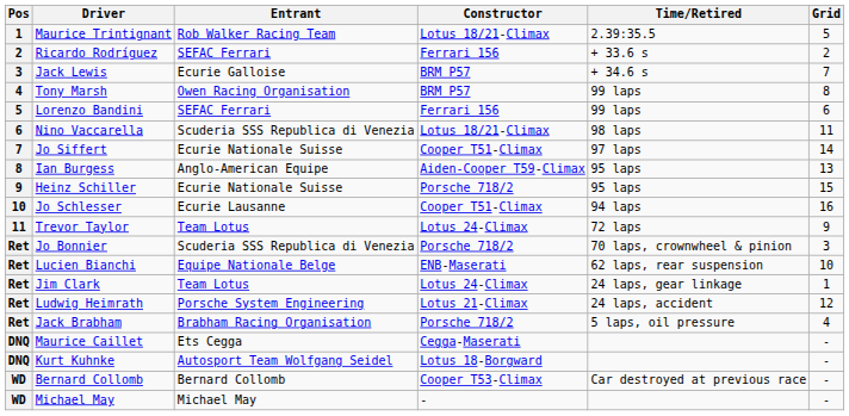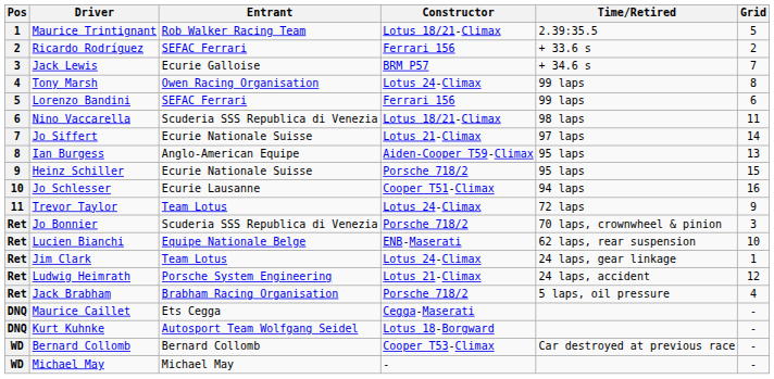Tony Marsh | Constructor: BRM P57 -> Lotus 24-Climax
Jo Siffert | Constructor: Cooper T51-Climax -> Lotus 21-Climax
